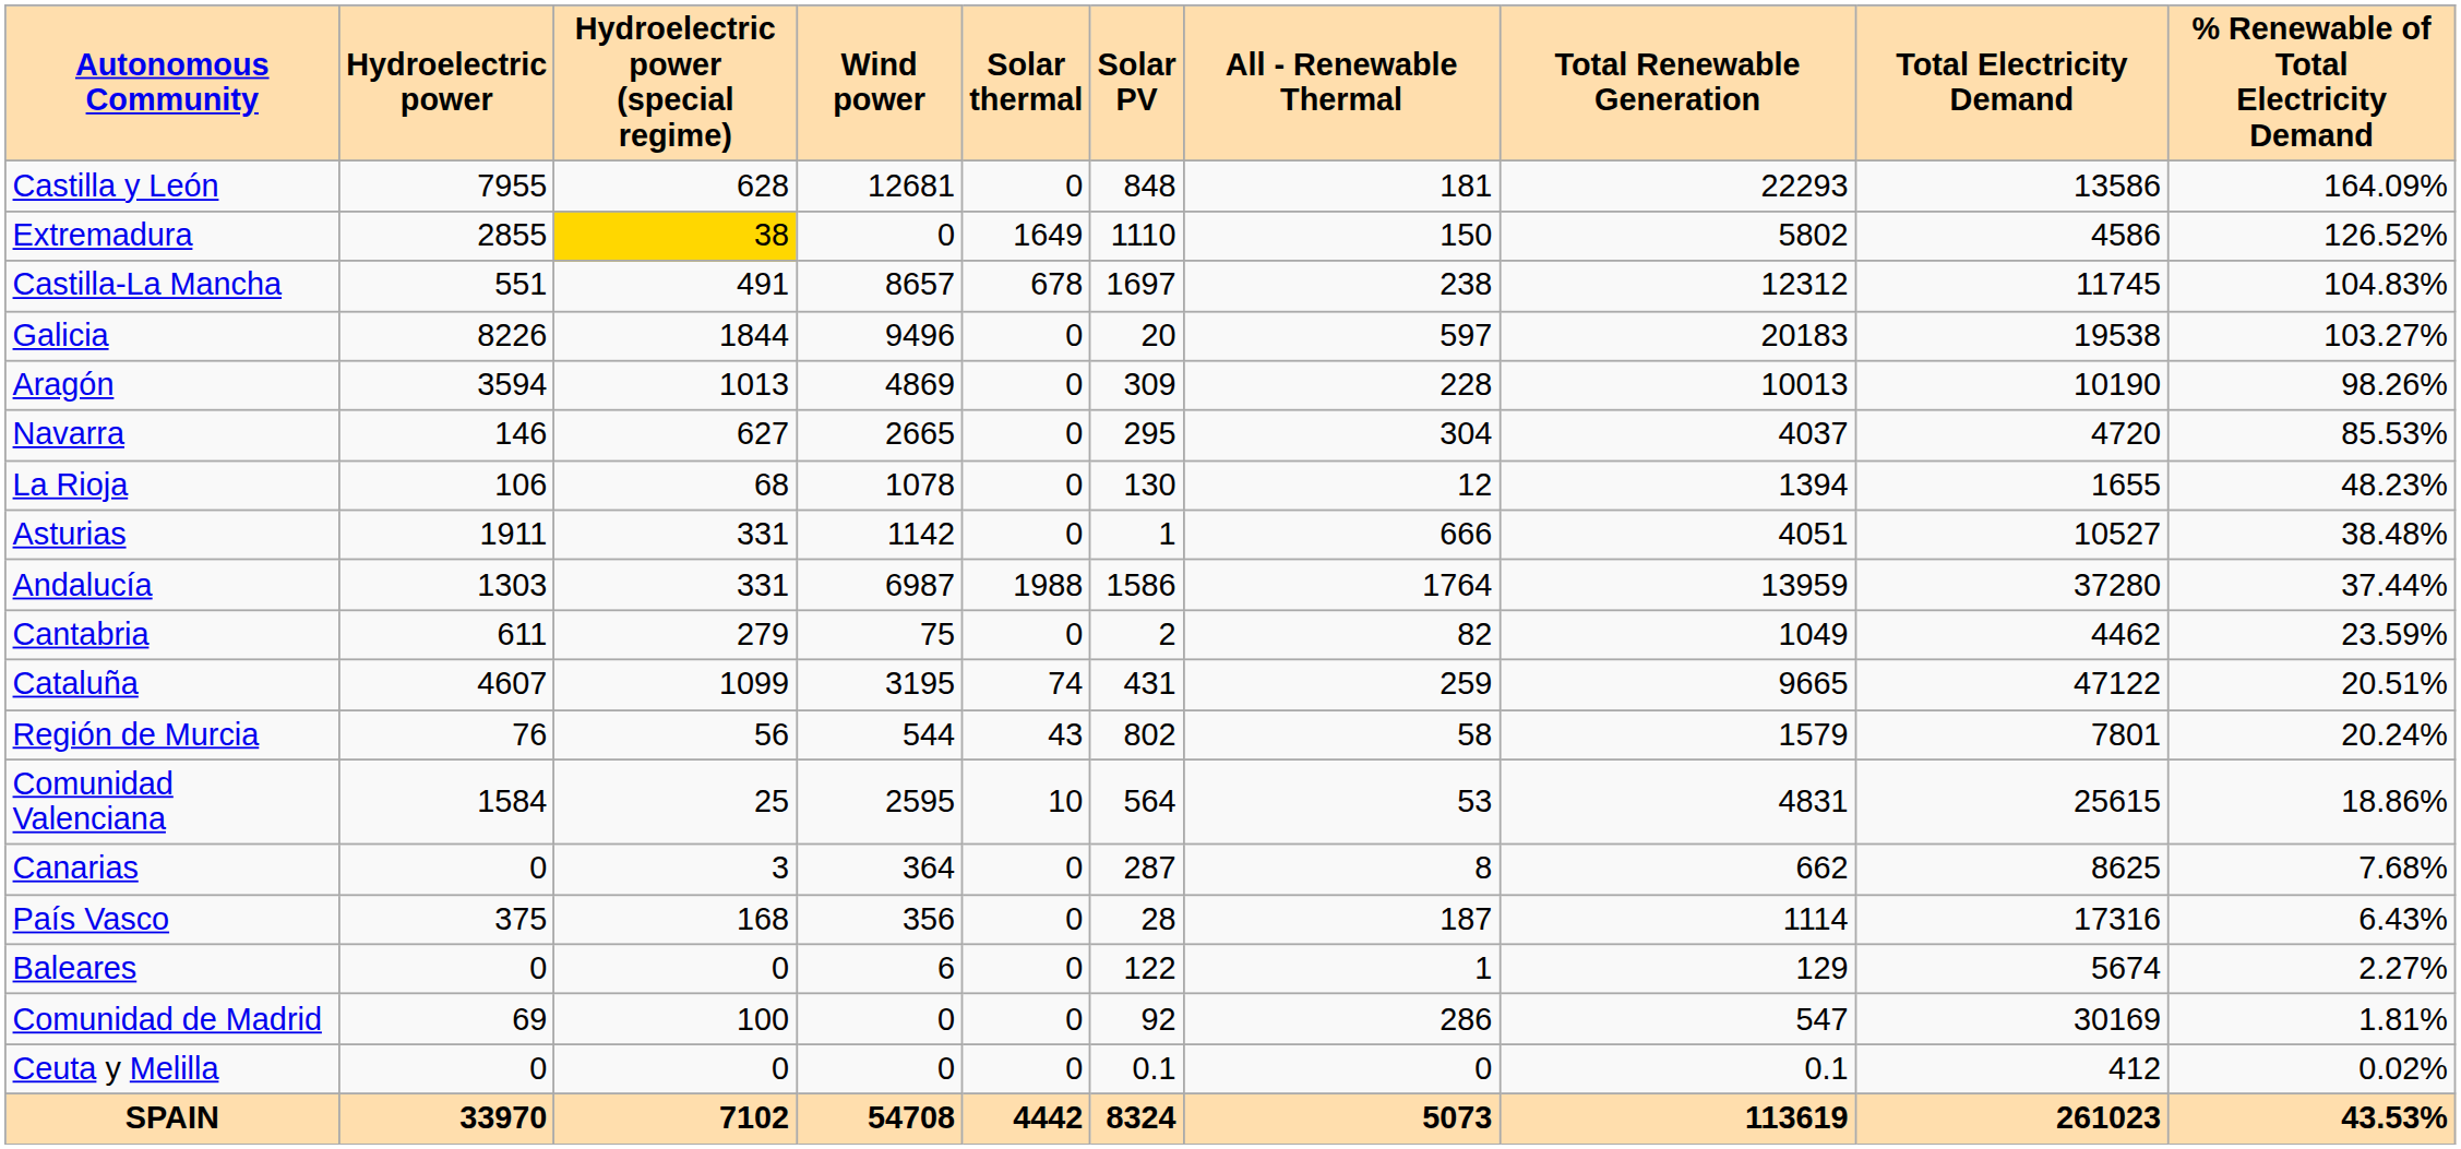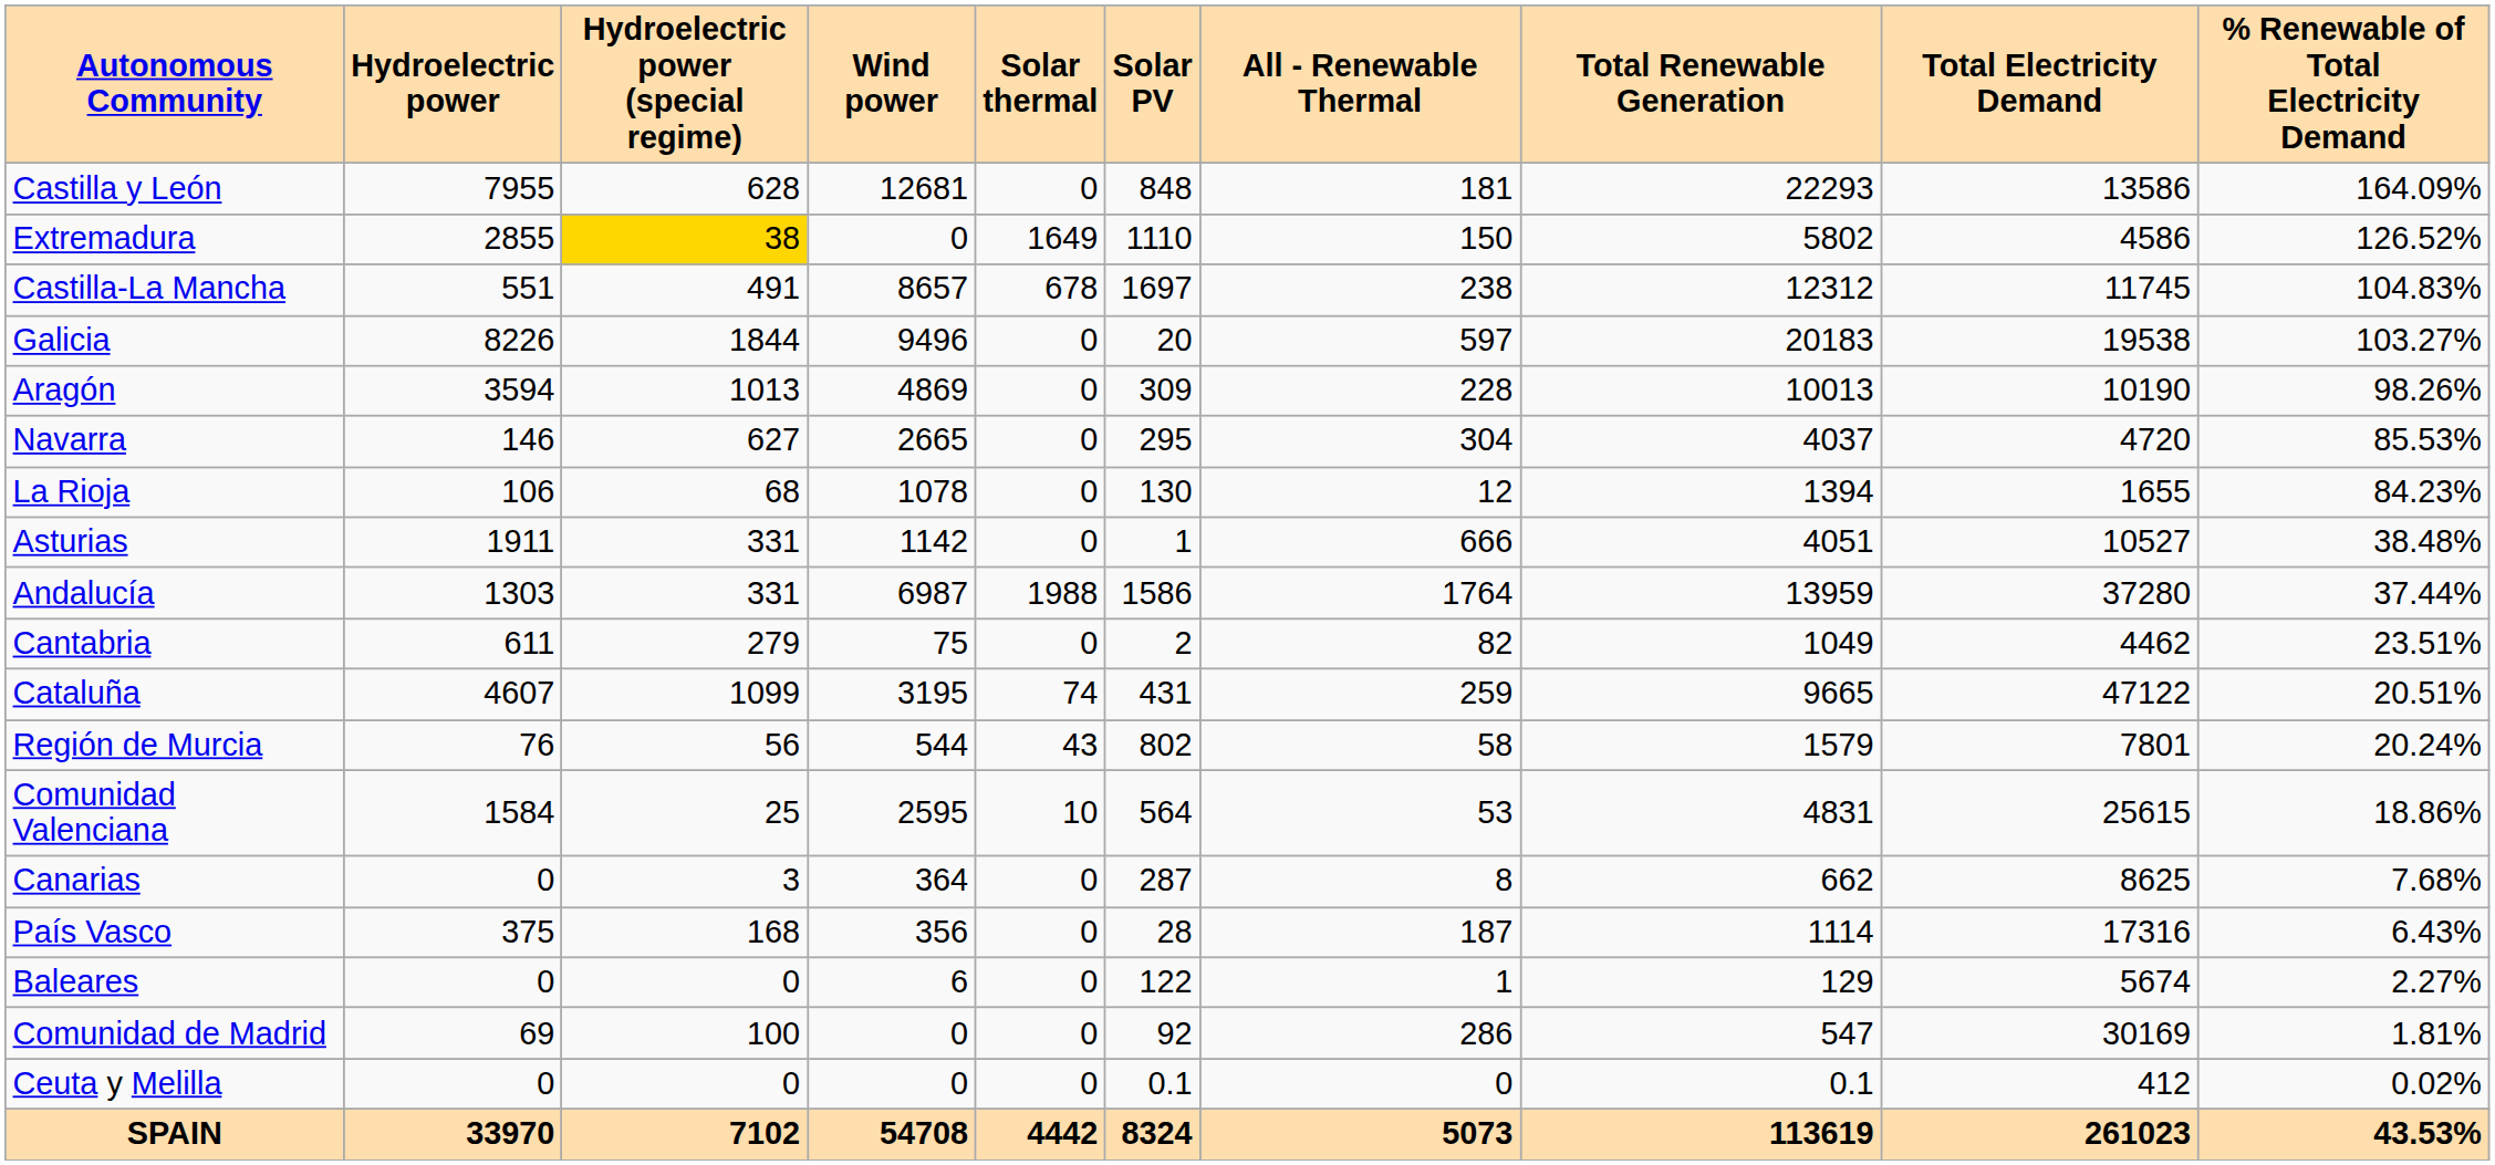La Rioja | % Renewable of Total Electricity Demand: 48.23% -> 84.23%
Cantabria | % Renewable of Total Electricity Demand: 23.59% -> 23.51%
